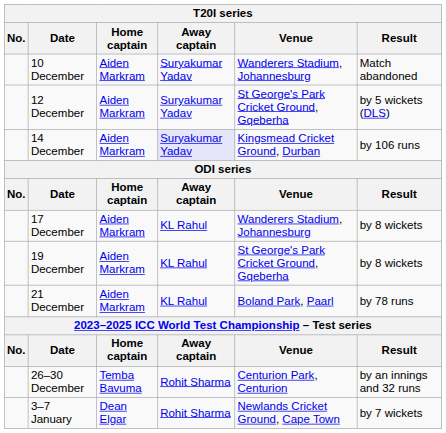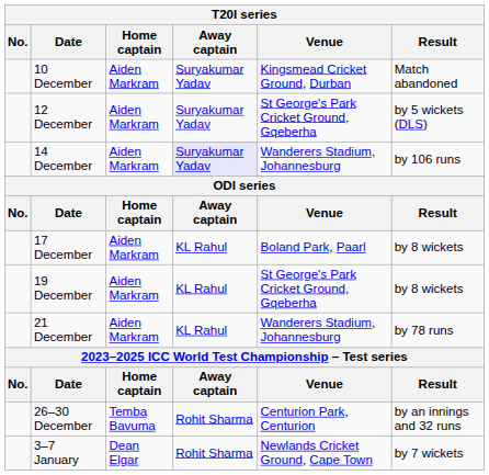10 December | Venue: Wanderers Stadium, Johannesburg -> Kingsmead Cricket Ground, Durban
14 December | Venue: Kingsmead Cricket Ground, Durban -> Wanderers Stadium, Johannesburg
17 December | Venue: Wanderers Stadium, Johannesburg -> Boland Park, Paarl
21 December | Venue: Boland Park, Paarl -> Wanderers Stadium, Johannesburg
